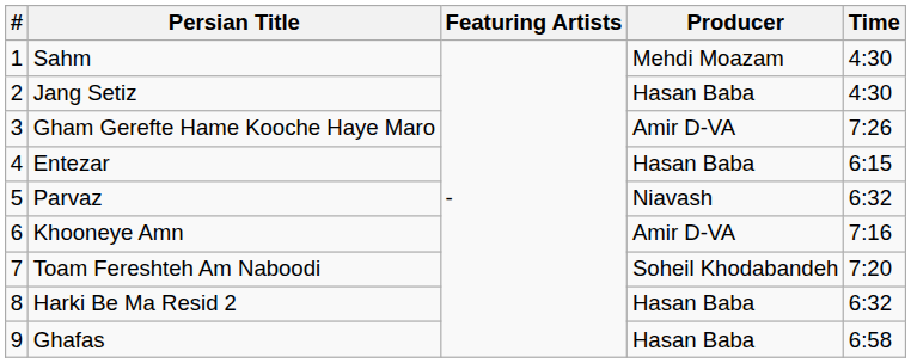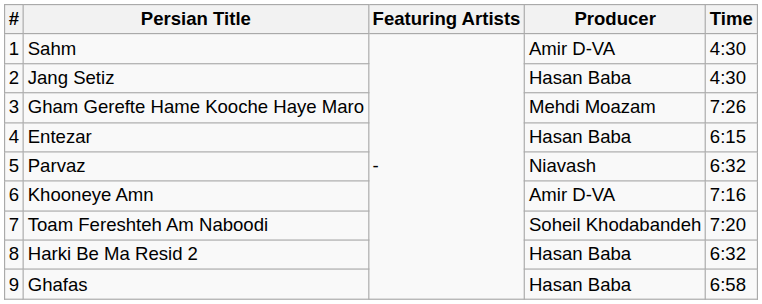Sahm | Producer: Mehdi Moazam -> Amir D-VA
Gham Gerefte Hame Kooche Haye Maro | Producer: Amir D-VA -> Mehdi Moazam
